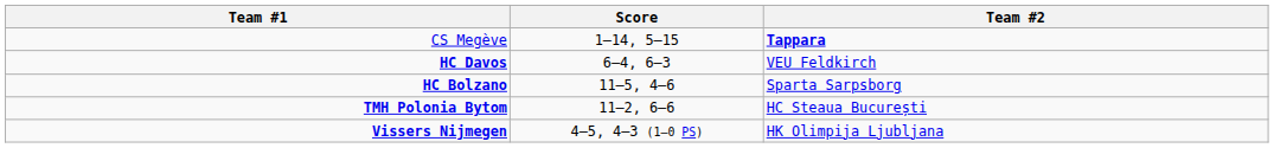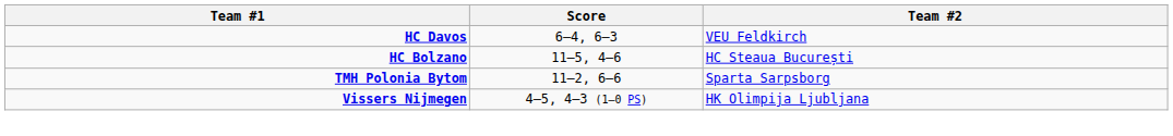- row: CS Megève | 1–14, 5–15 | Tappara
HC Bolzano | Team #2: Sparta Sarpsborg -> HC Steaua București
TMH Polonia Bytom | Team #2: HC Steaua București -> Sparta Sarpsborg
